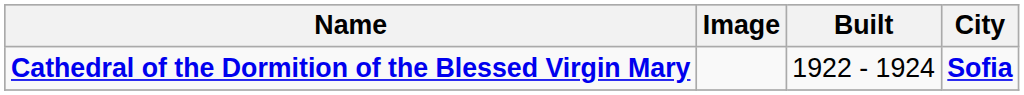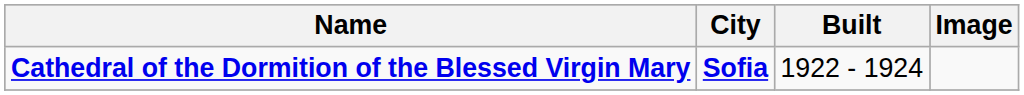columns swapped: Image <-> City
